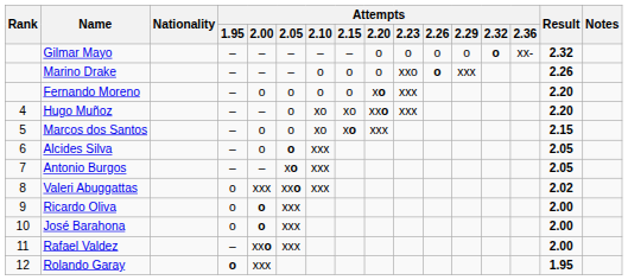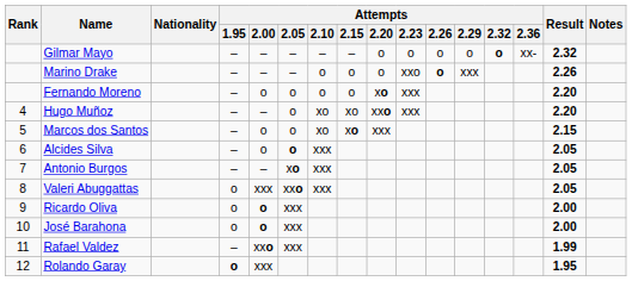Valeri Abuggattas | Result: 2.02 -> 2.05
Rafael Valdez | Result: 2.00 -> 1.99
